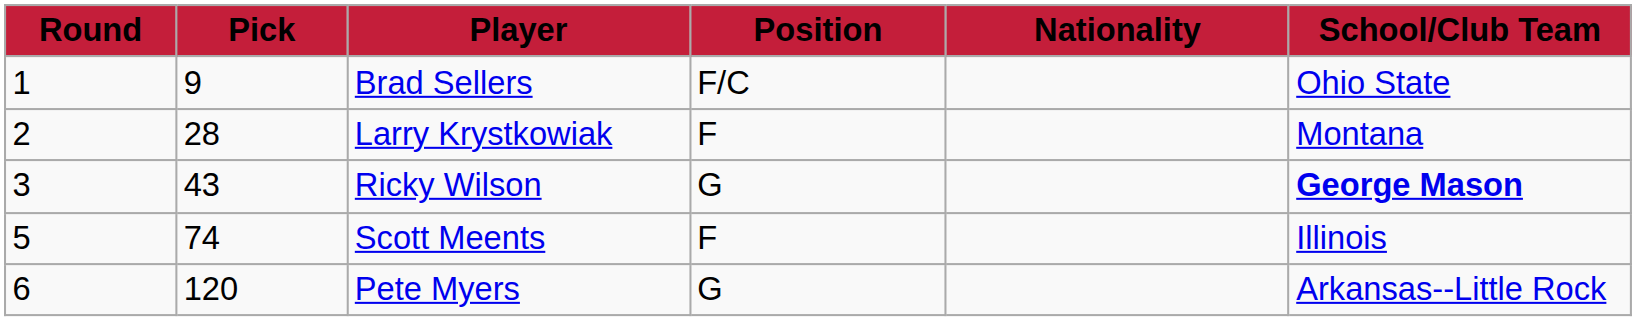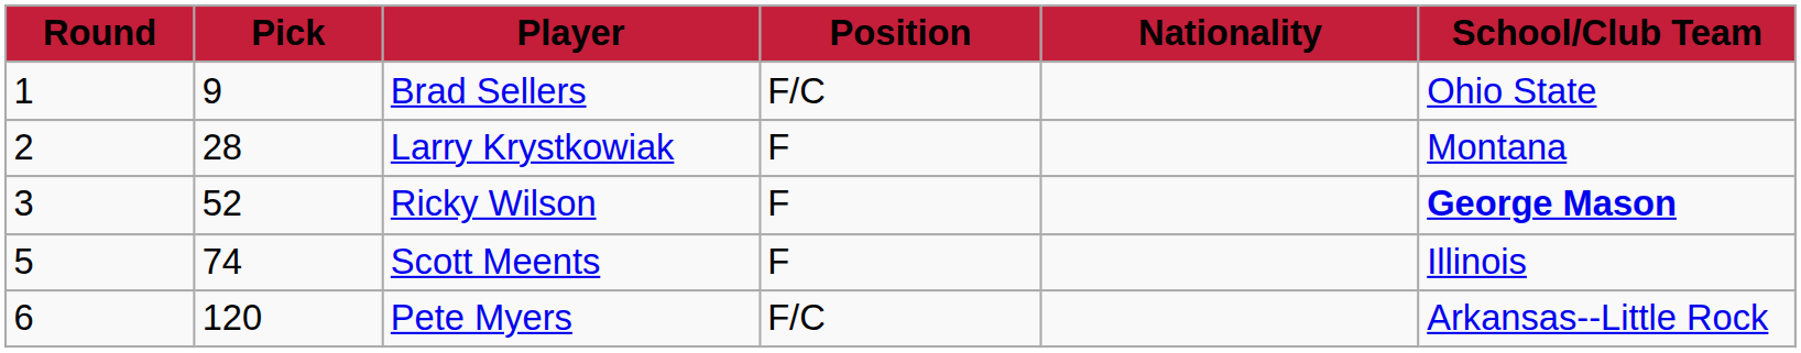Ricky Wilson | Pick: 43 -> 52
Ricky Wilson | Position: G -> F
Pete Myers | Position: G -> F/C
